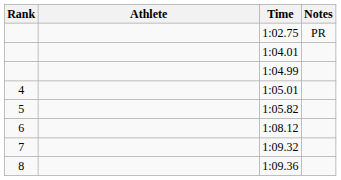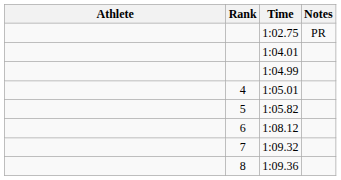columns swapped: Rank <-> Athlete
